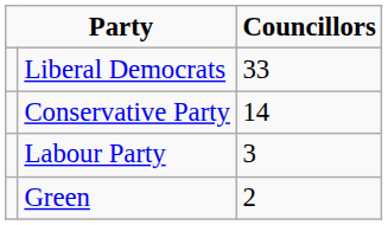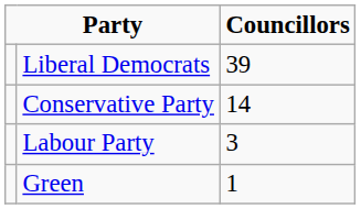Liberal Democrats | Councillors: 33 -> 39
Green | Councillors: 2 -> 1
